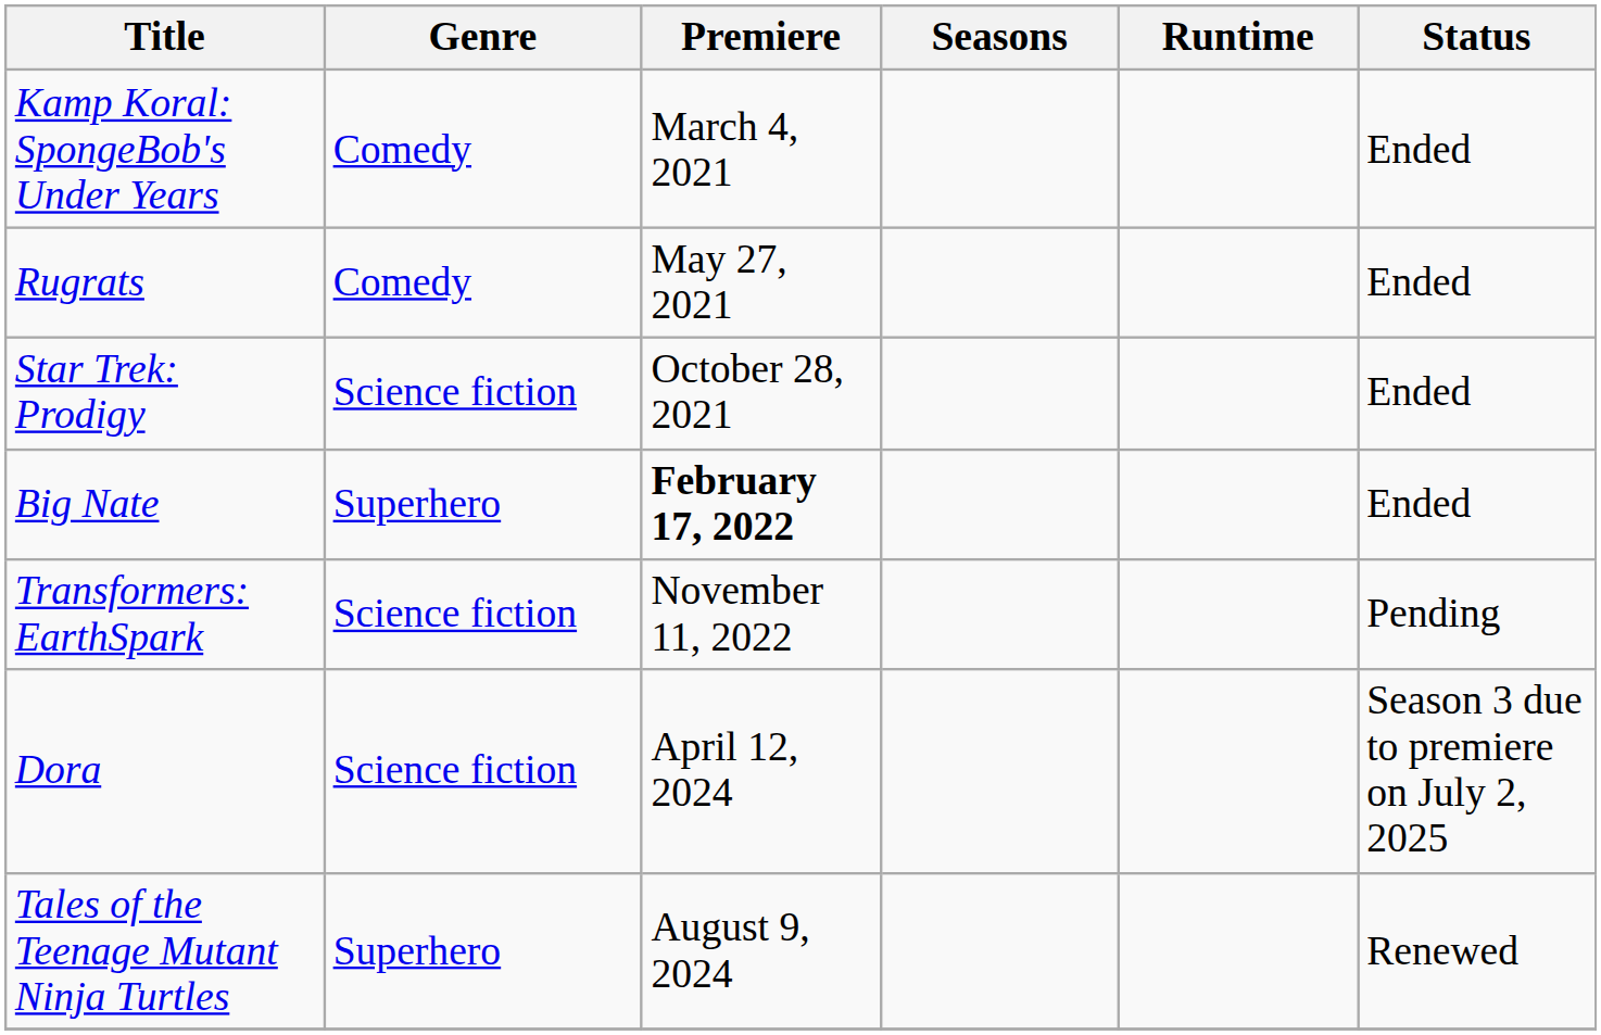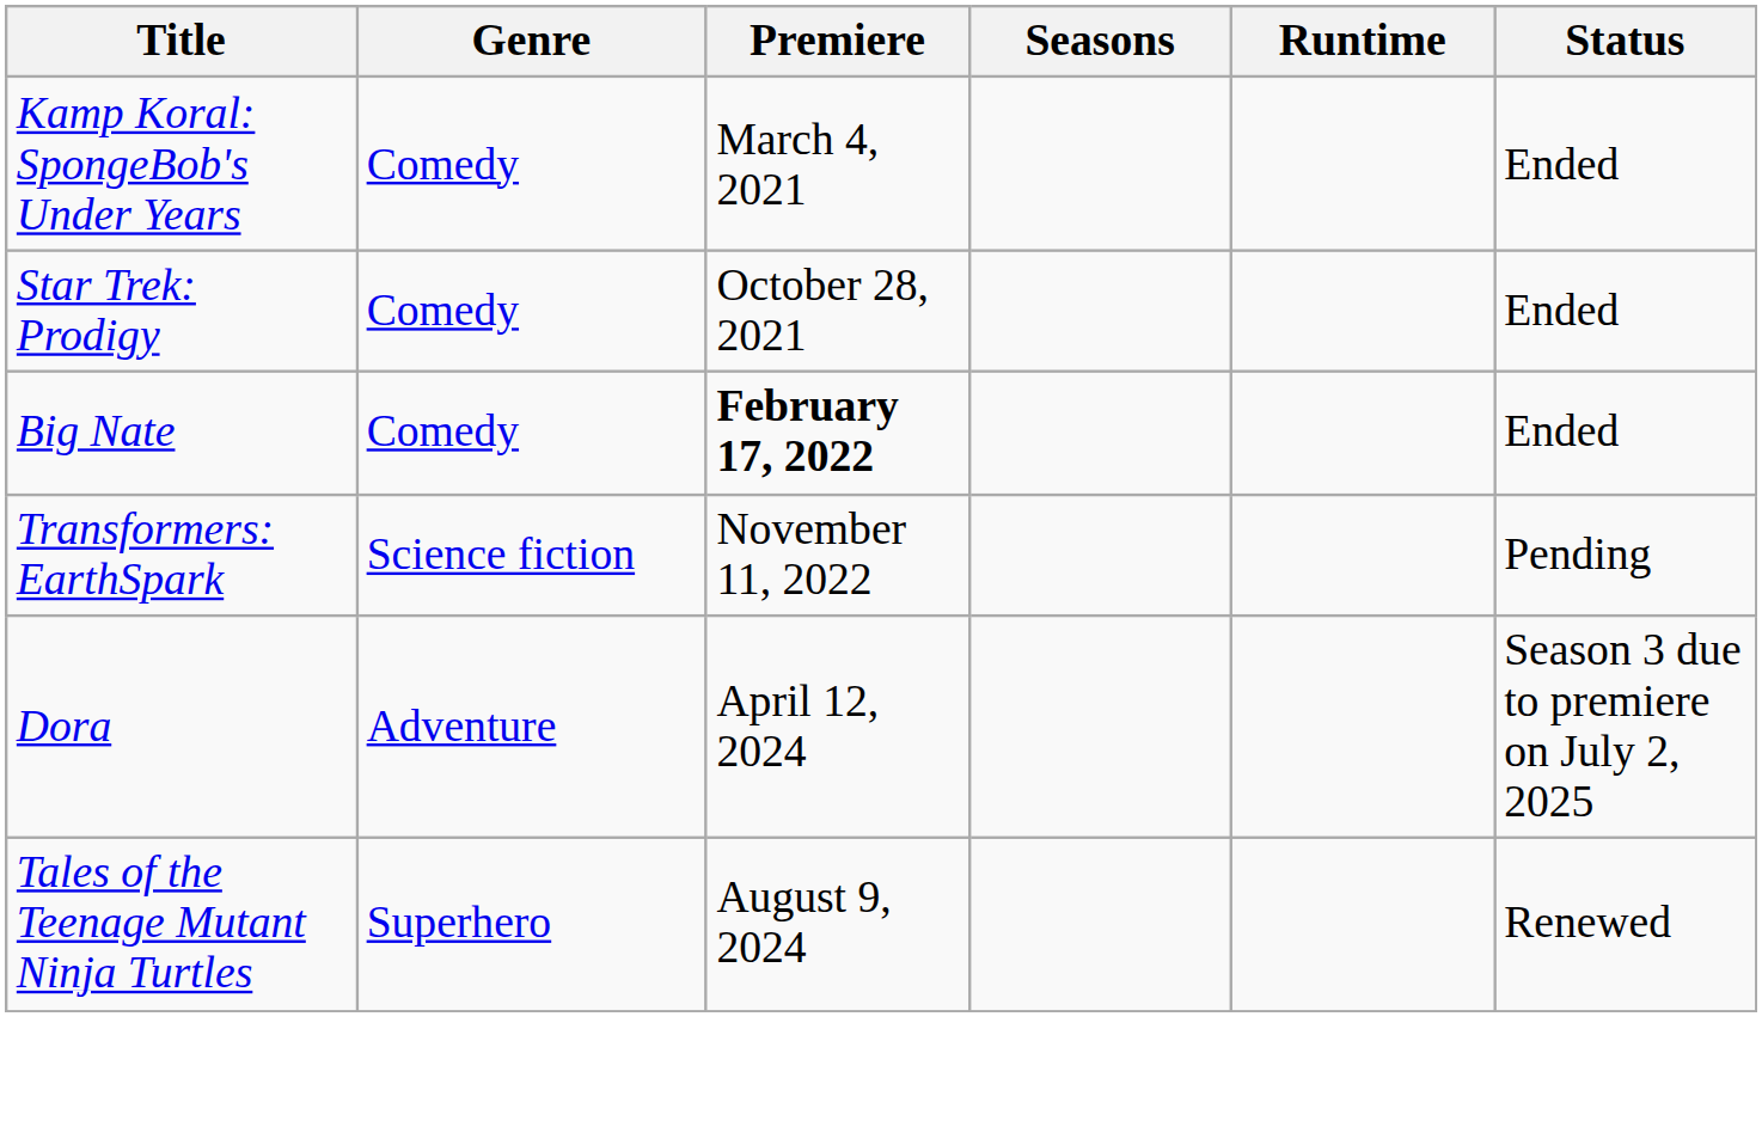- row: Rugrats | Comedy | May 27, 2021 | Ended
Star Trek: Prodigy | Genre: Science fiction -> Comedy
Big Nate | Genre: Superhero -> Comedy
Dora | Genre: Science fiction -> Adventure
